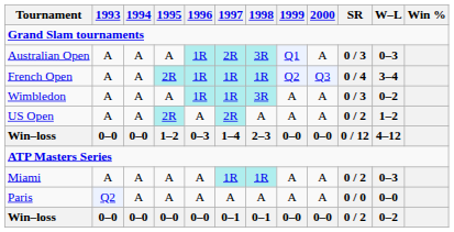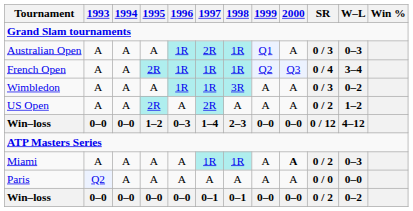Australian Open | 1998: 3R -> 1R
Miami | 2000: normal -> bold
